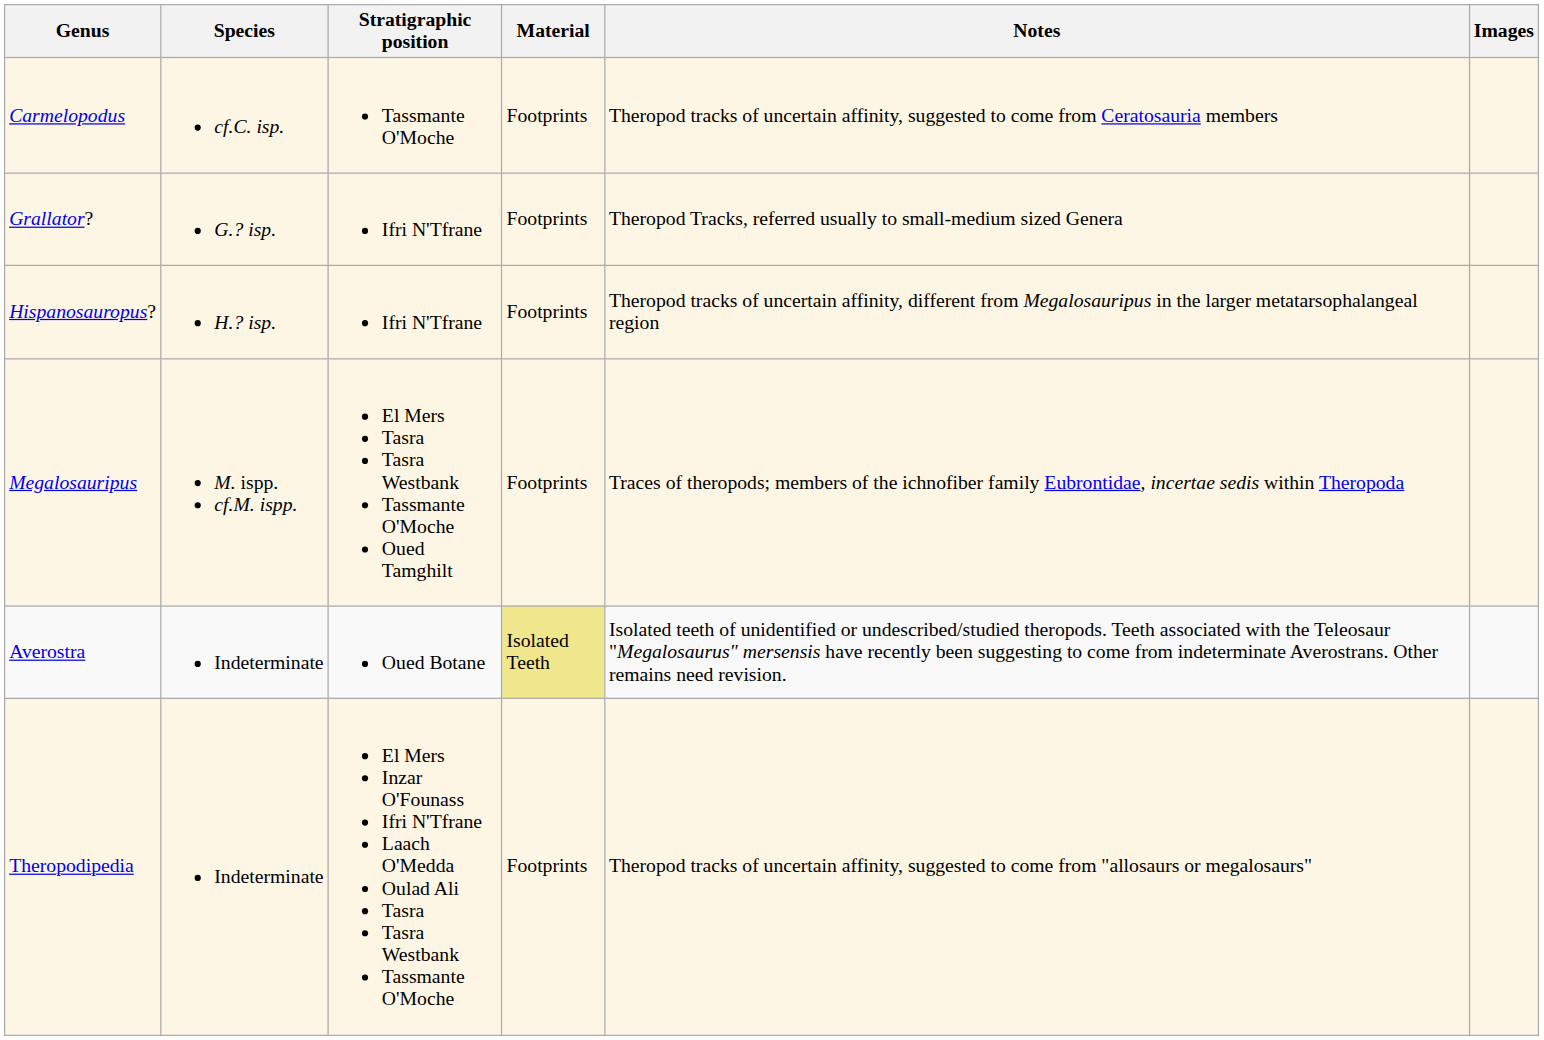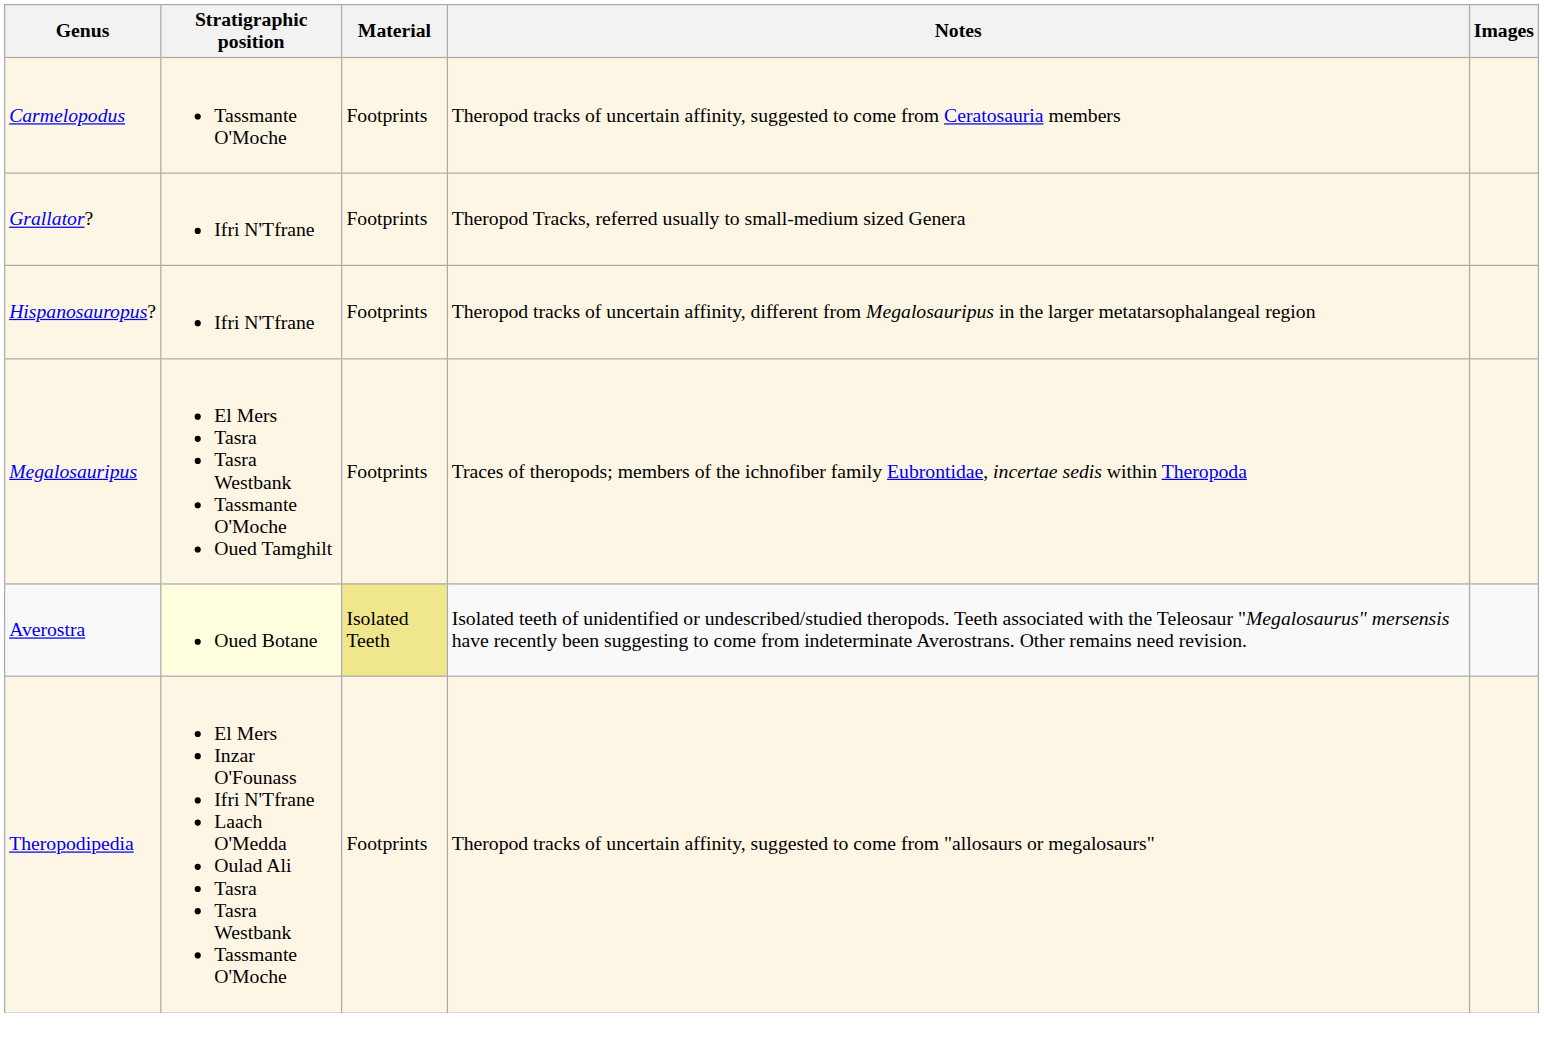- column: Species | cf.C. isp. | G.? isp. | H.? isp. | M. ispp. cf.M. ispp. | Indeterminate | Indeterminate
Averostra | Stratigraphic position: no background -> lightyellow background
